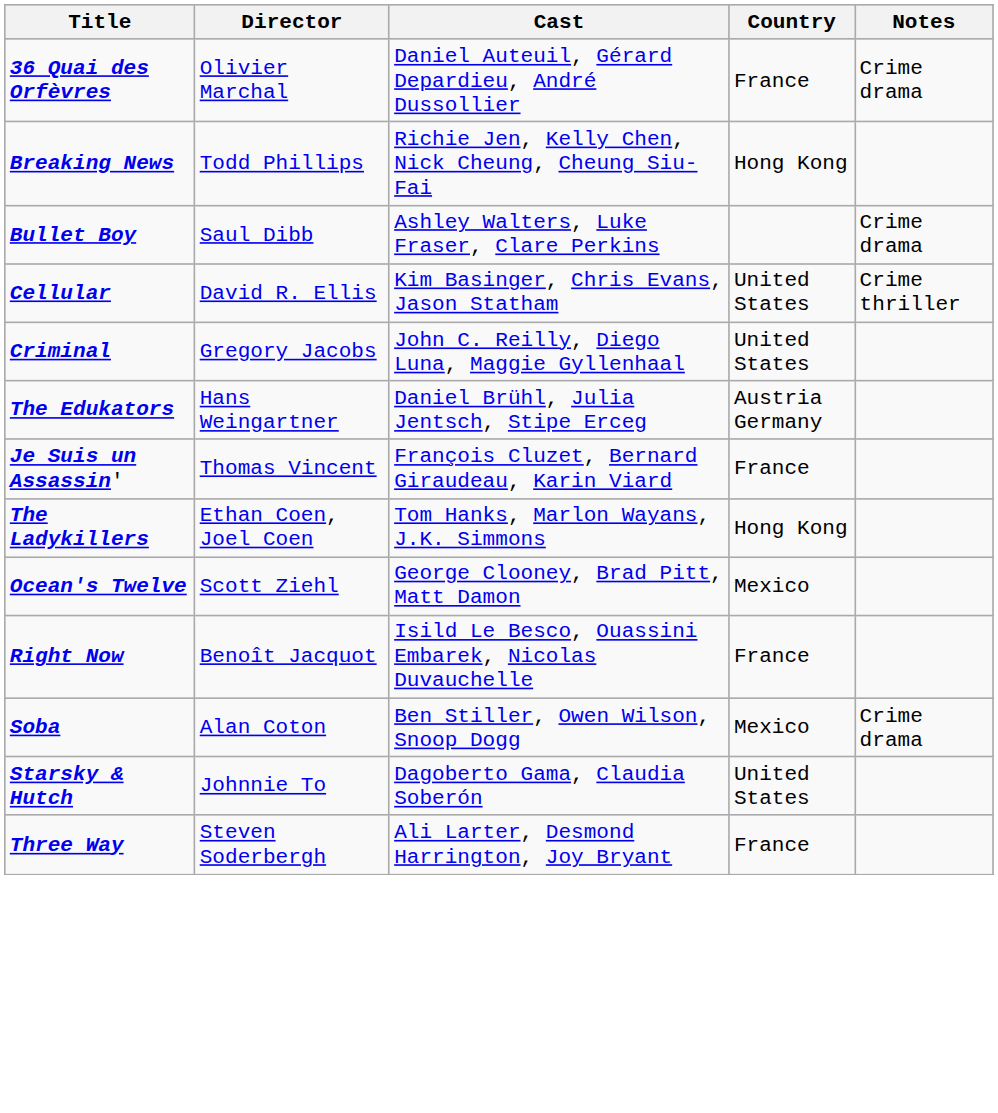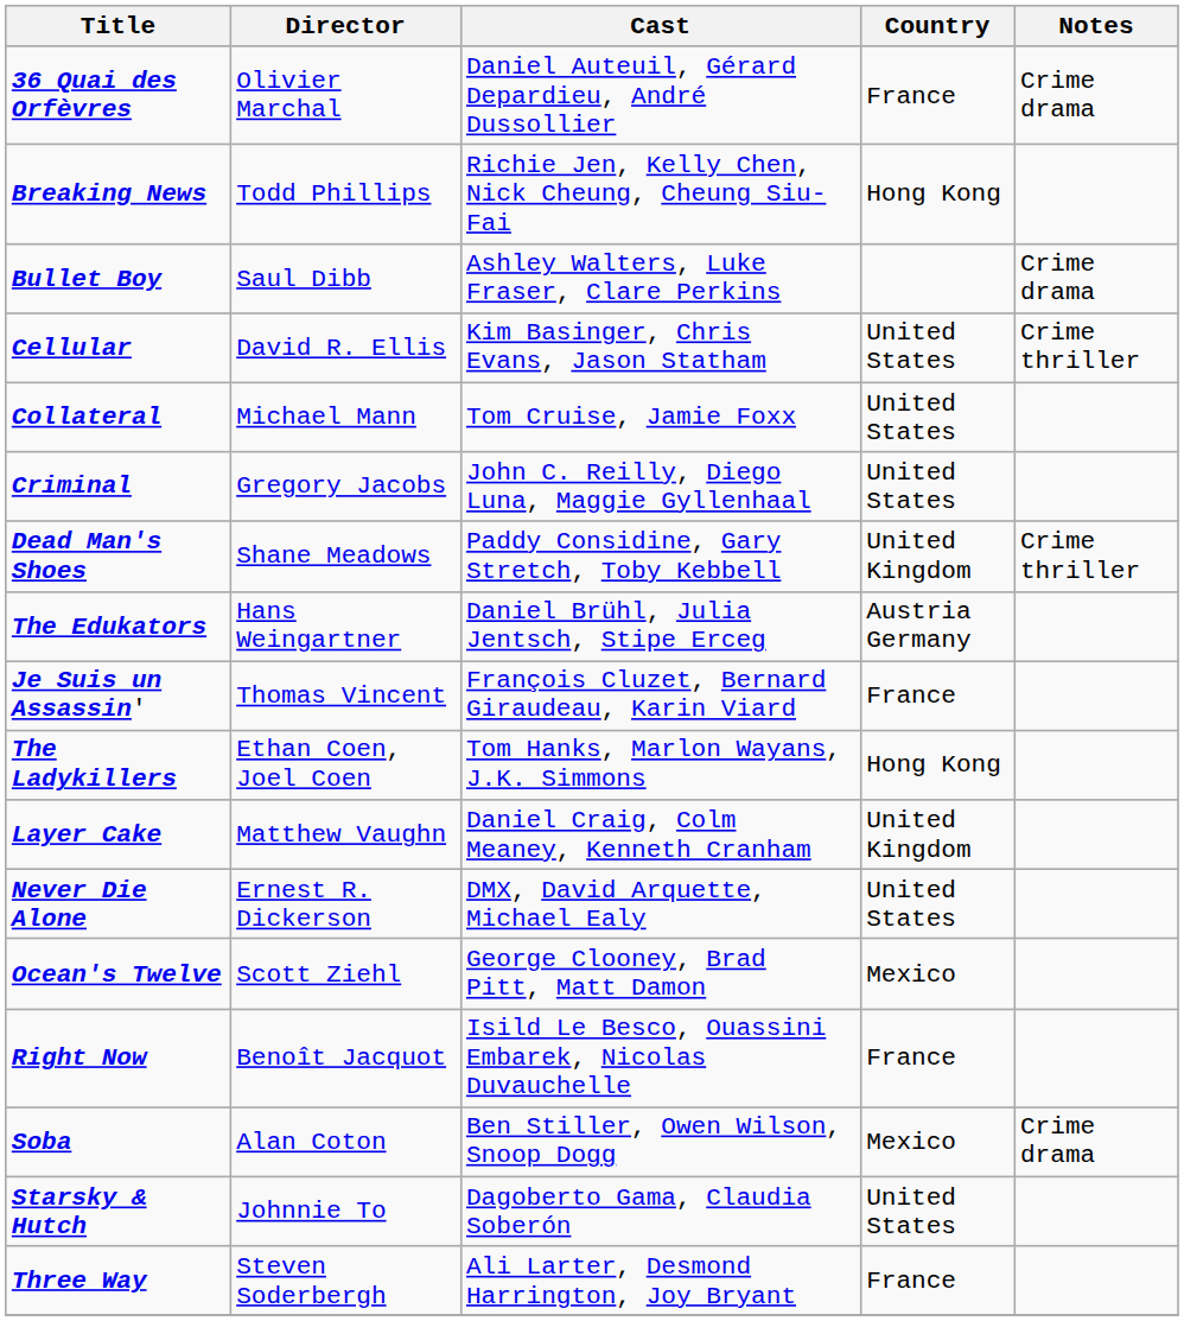+ row: Collateral | Michael Mann | Tom Cruise, Jamie Foxx | United States
+ row: Dead Man's Shoes | Shane Meadows | Paddy Considine, Gary Stretch, Toby Kebbell | United Kingdom | Crime thriller
+ row: Layer Cake | Matthew Vaughn | Daniel Craig, Colm Meaney, Kenneth Cranham | United Kingdom
+ row: Never Die Alone | Ernest R. Dickerson | DMX, David Arquette, Michael Ealy | United States
